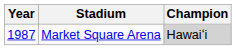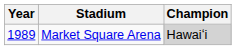Market Square Arena | Year: 1987 -> 1989
